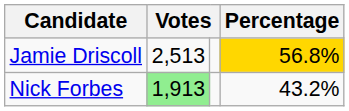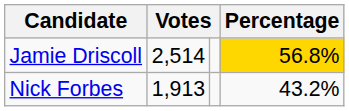Jamie Driscoll | column 2: 2,513 -> 2,514
Nick Forbes | column 2: lightgreen background -> no background
